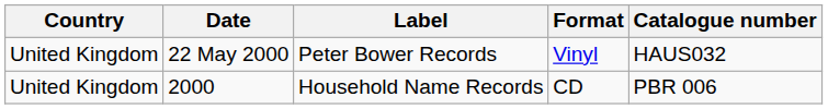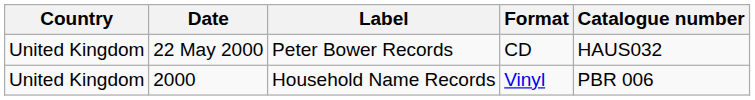22 May 2000 | Format: Vinyl -> CD
2000 | Format: CD -> Vinyl
